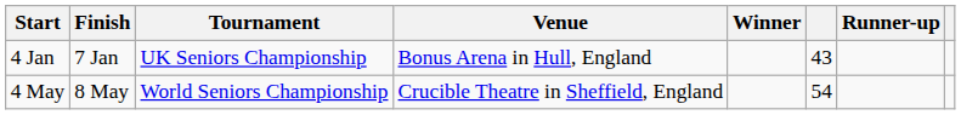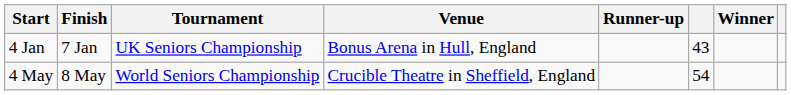columns swapped: Winner <-> Runner-up
